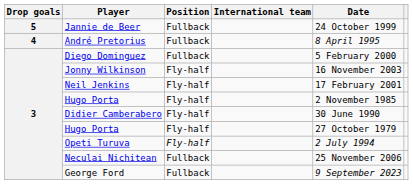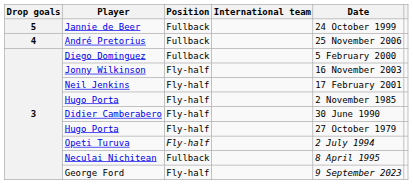André Pretorius | Date: 8 April 1995 -> 25 November 2006
Neculai Nichitean | Date: 25 November 2006 -> 8 April 1995
George Ford | Position: Fullback -> Fly-half
